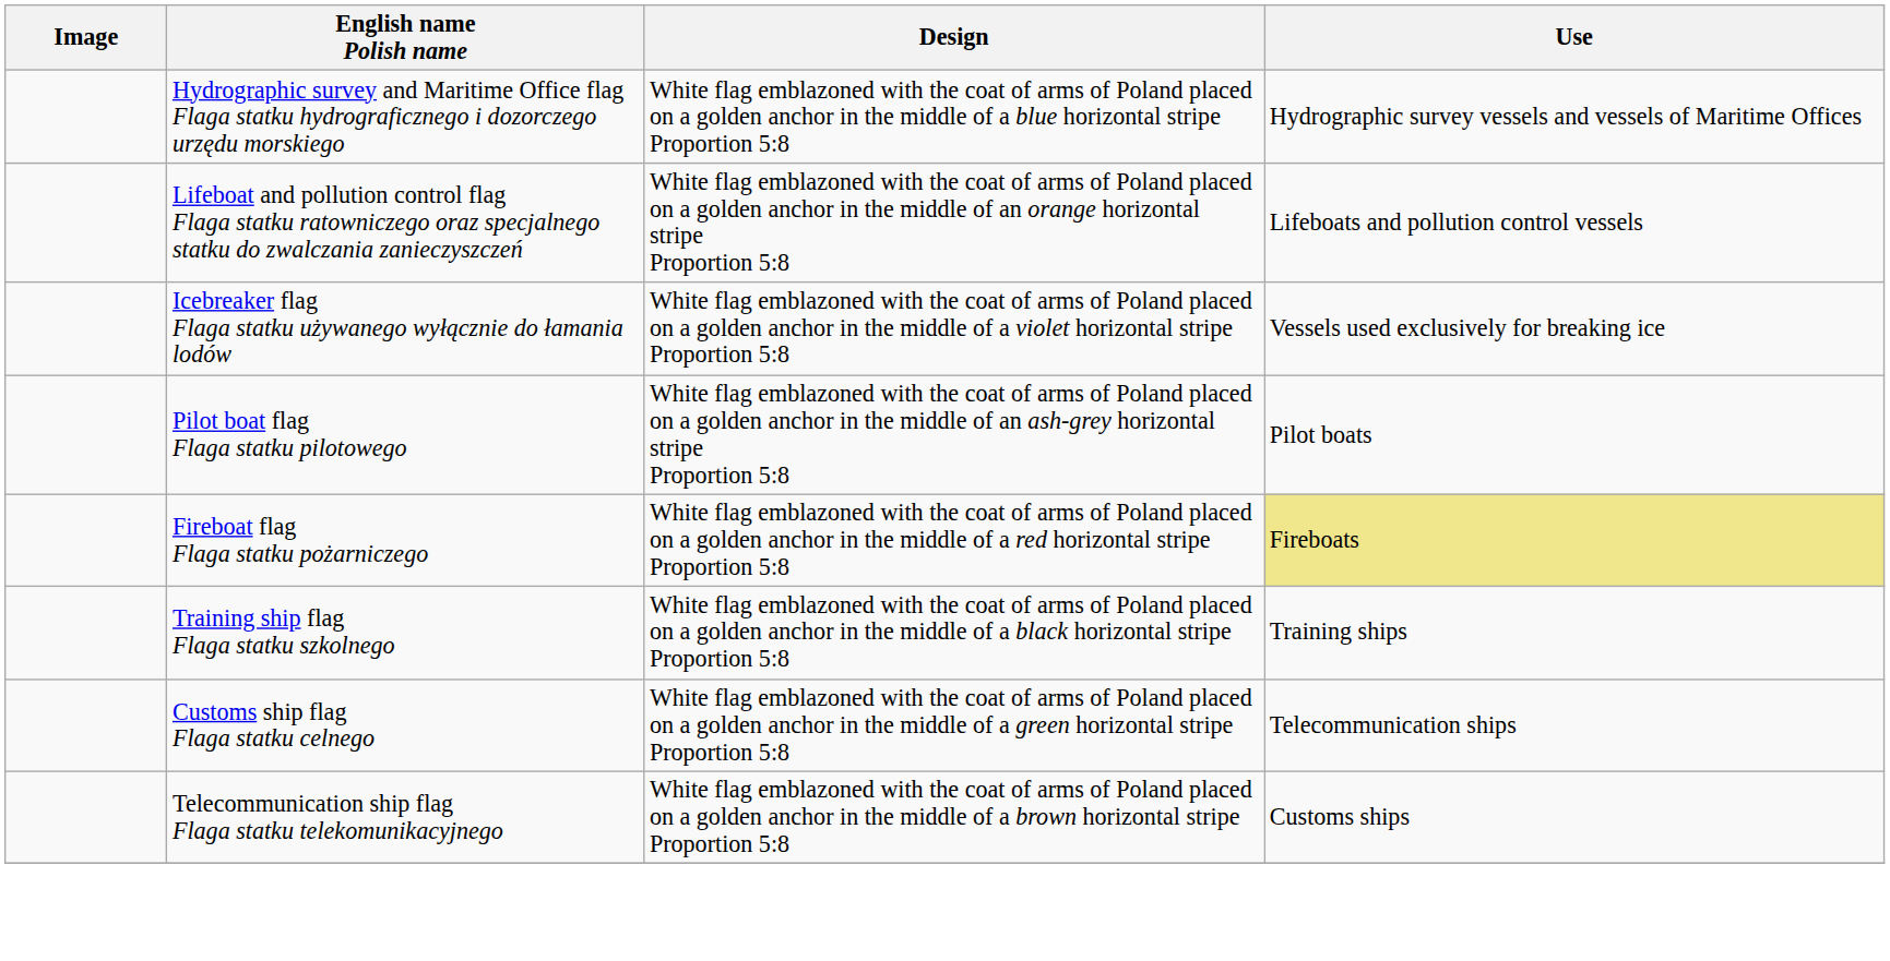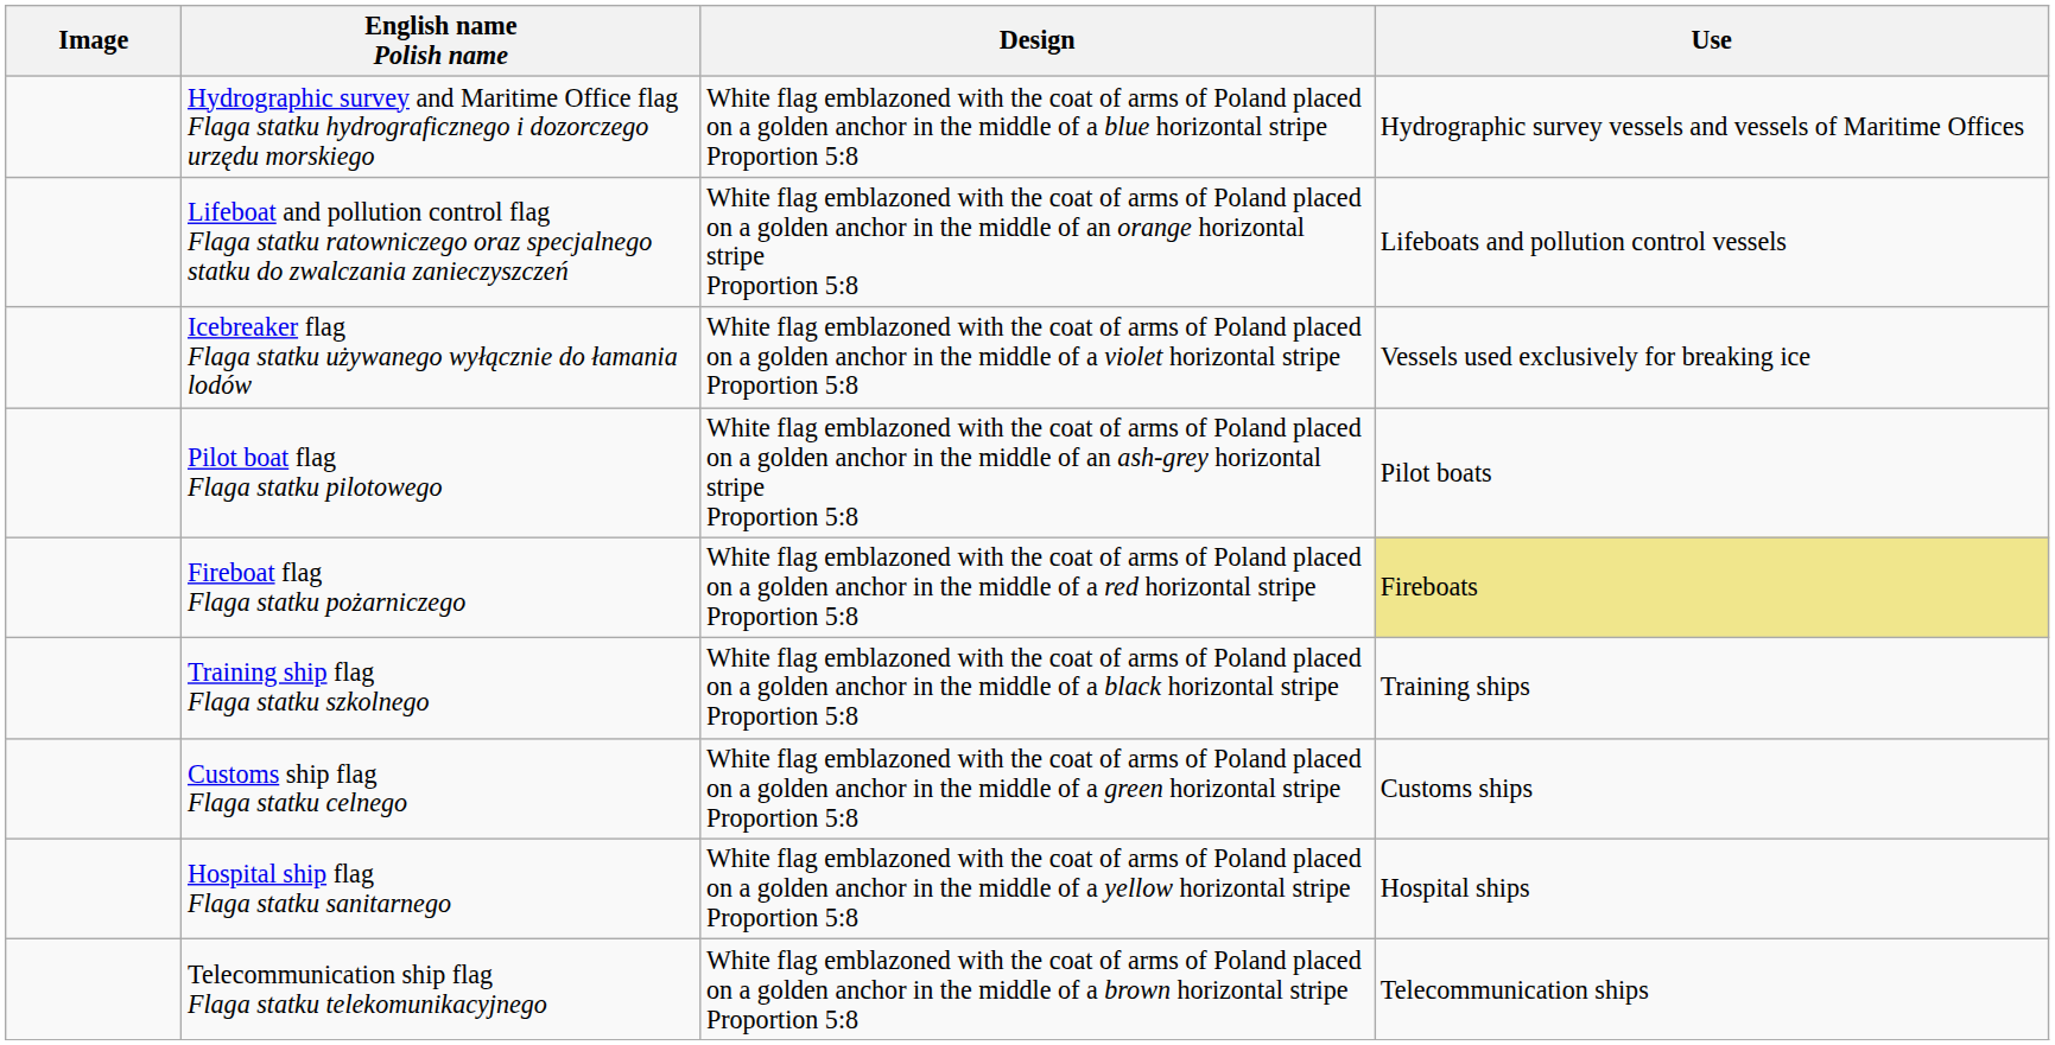Customs ship flag Flaga statku celnego | Use: Telecommunication ships -> Customs ships
+ row: Hospital ship flag Flaga statku sanitarnego | White flag emblazoned with the coat of arms of Poland placed on a golden anchor in the middle of a yellow horizontal stripe Proportion 5:8 | Hospital ships
Telecommunication ship flag Flaga statku telekomunikacyjnego | Use: Customs ships -> Telecommunication ships
